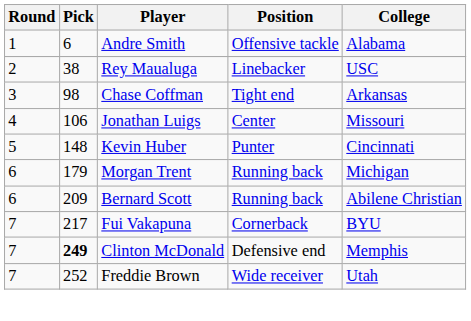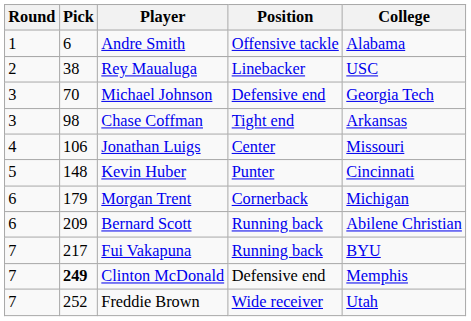+ row: 3 | 70 | Michael Johnson | Defensive end | Georgia Tech
Morgan Trent | Position: Running back -> Cornerback
Fui Vakapuna | Position: Cornerback -> Running back
